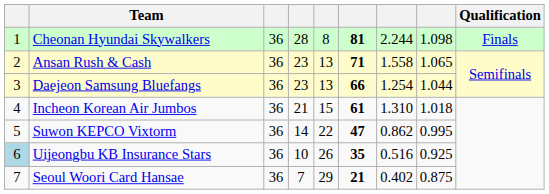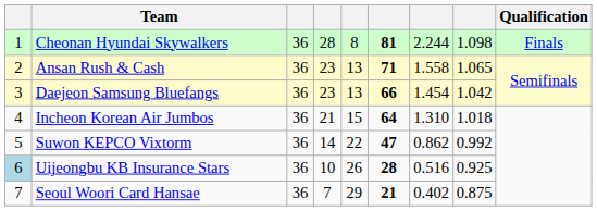Daejeon Samsung Bluefangs | column 7: 1.254 -> 1.454
Daejeon Samsung Bluefangs | column 8: 1.044 -> 1.042
Incheon Korean Air Jumbos | column 6: 61 -> 64
Suwon KEPCO Vixtorm | column 8: 0.995 -> 0.992
Uijeongbu KB Insurance Stars | column 6: 35 -> 28
